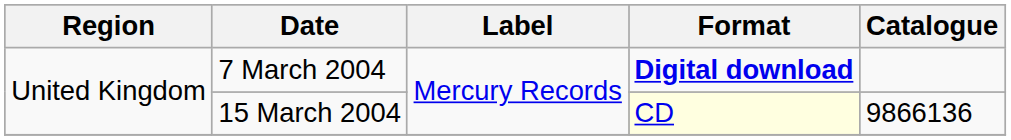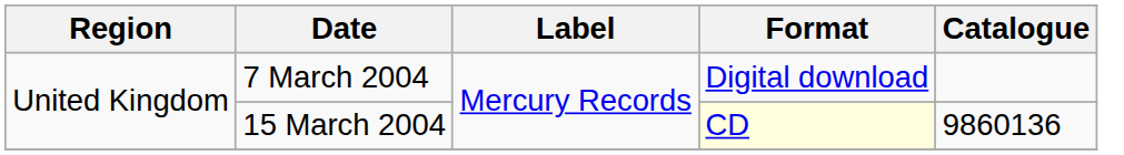7 March 2004 | Format: bold -> normal
15 March 2004 | Catalogue: 9866136 -> 9860136
